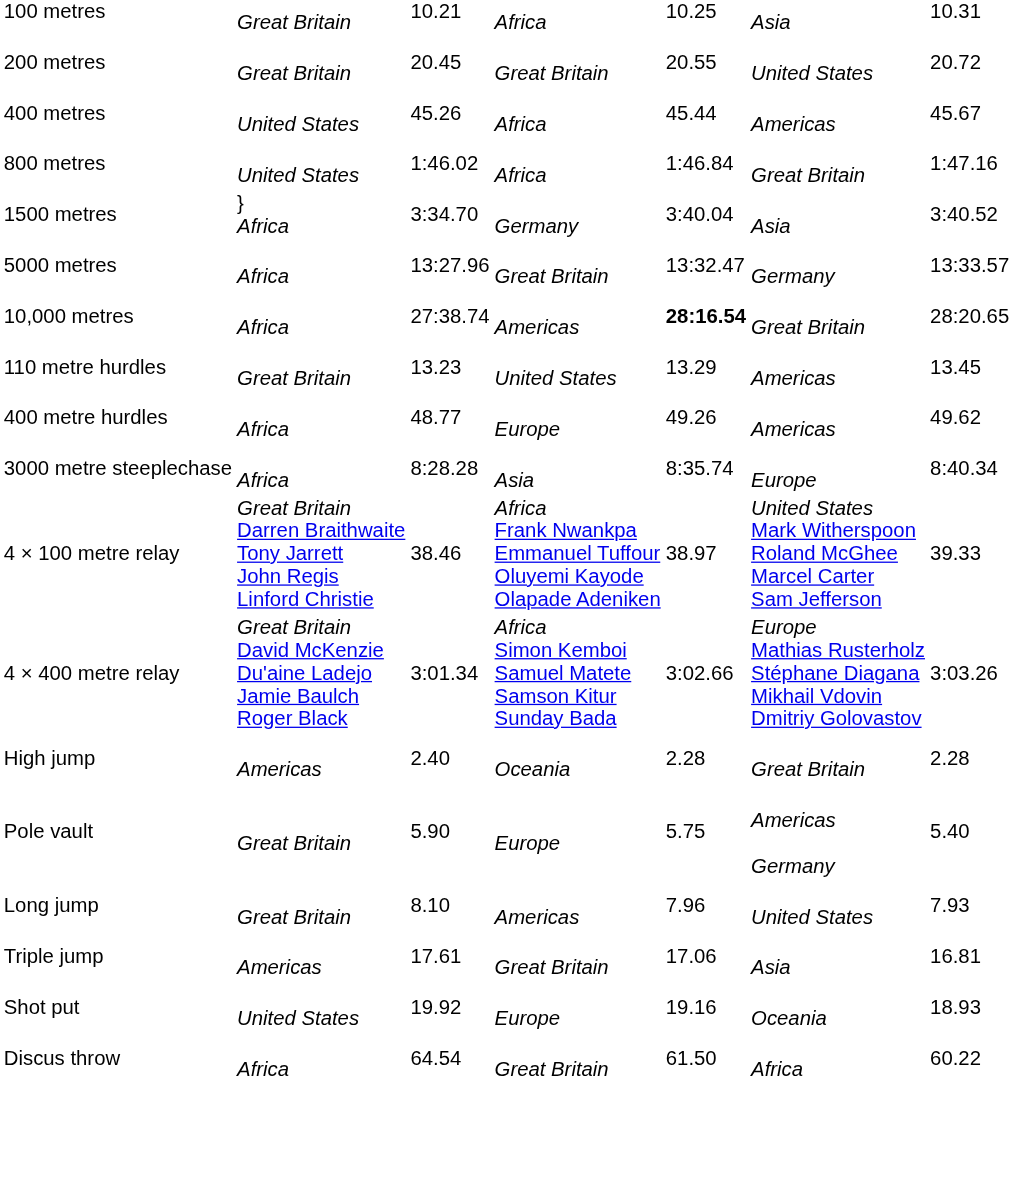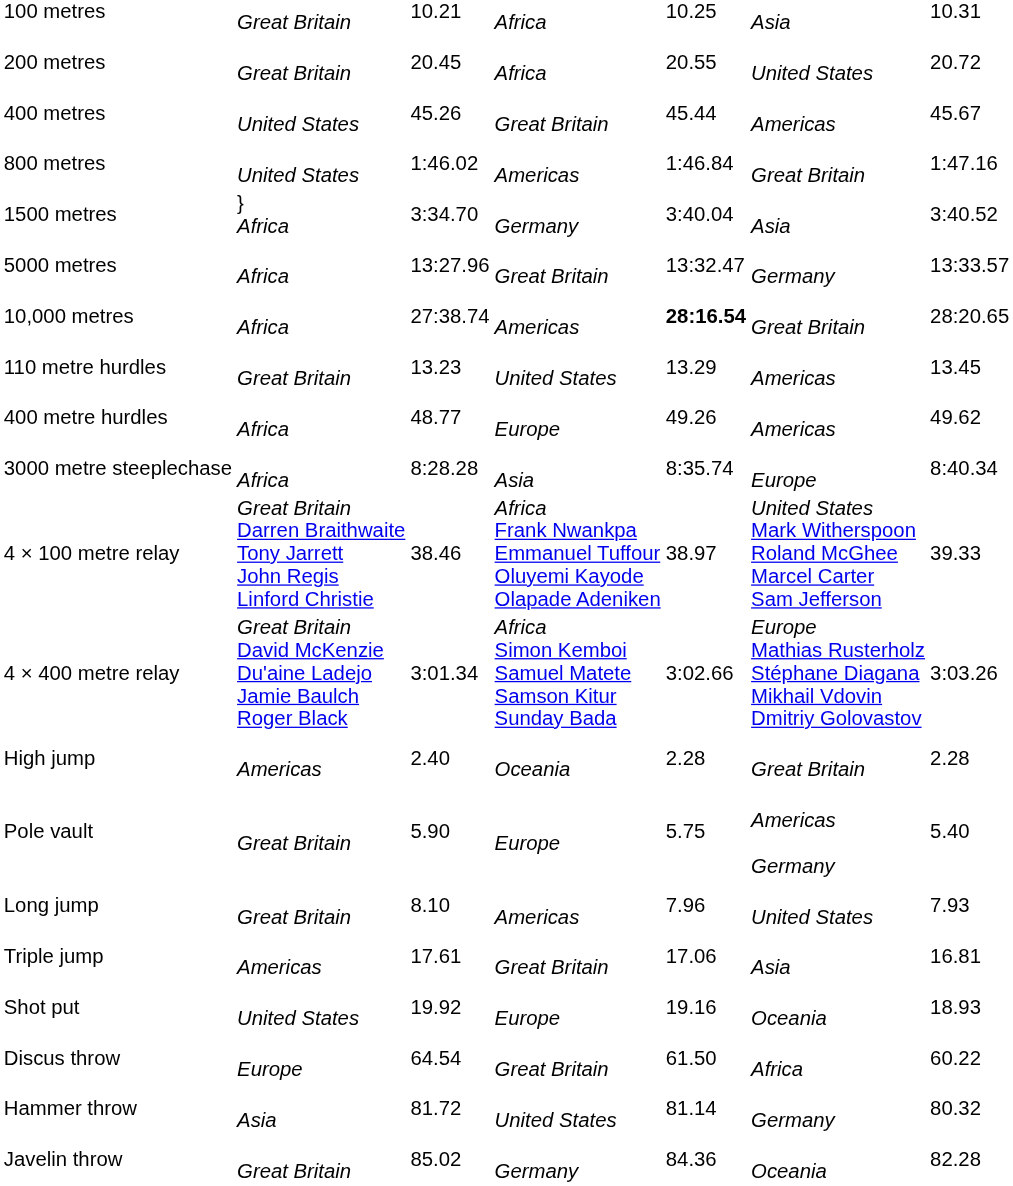200 metres | column 4: Great Britain -> Africa
400 metres | column 4: Africa -> Great Britain
800 metres | column 4: Africa -> Americas
Discus throw | column 2: Africa -> Europe
+ row: Hammer throw | Asia | 81.72 | United States | 81.14 | Germany | 80.32
+ row: Javelin throw | Great Britain | 85.02 | Germany | 84.36 | Oceania | 82.28
